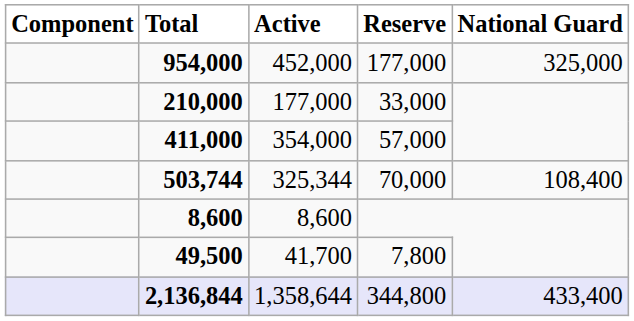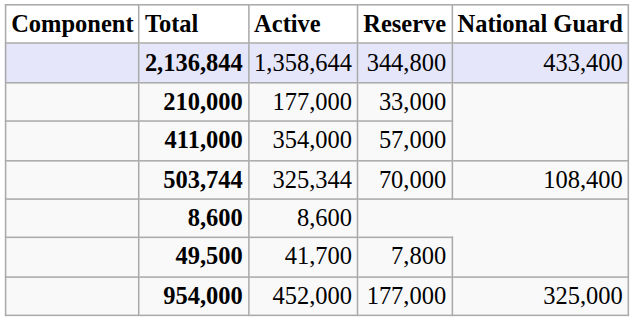rows swapped: 954,000 <-> 2,136,844
